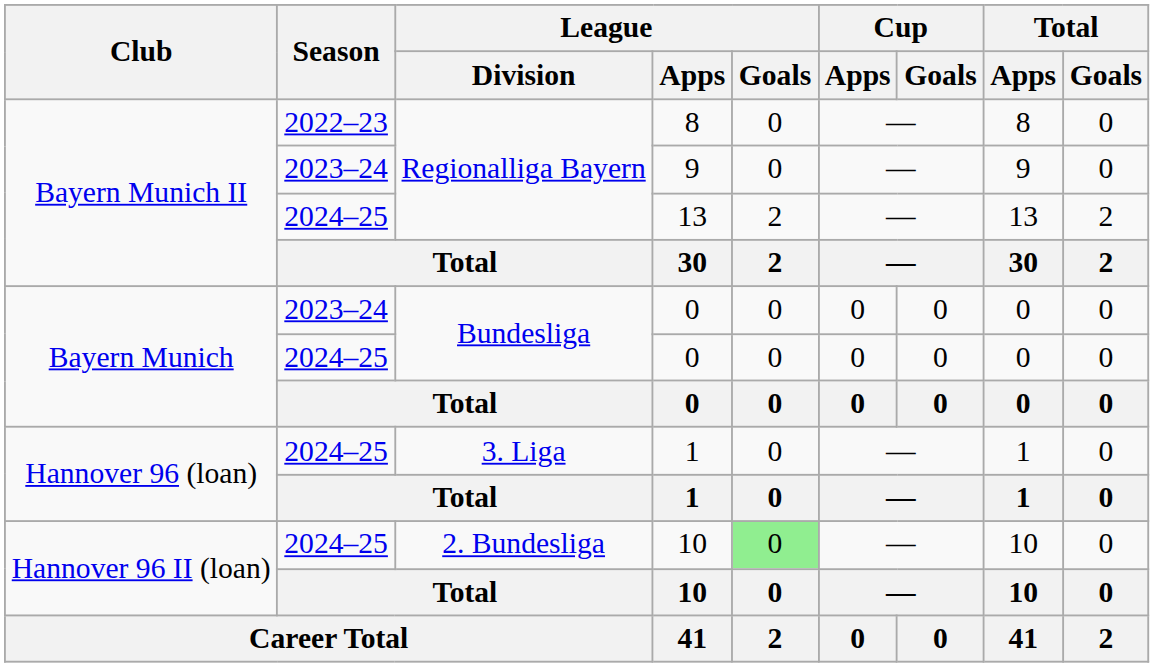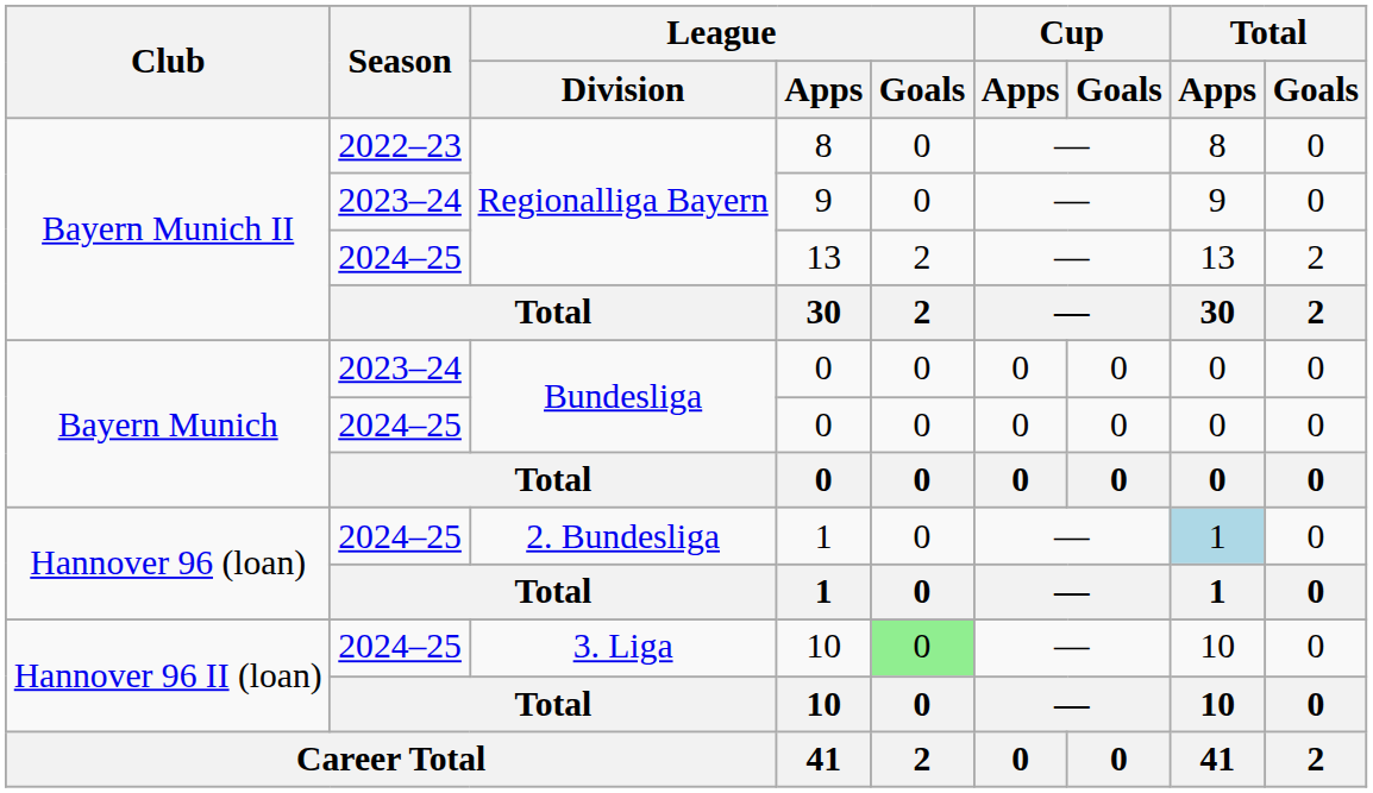2024–25 / 1 | League / Division: 3. Liga -> 2. Bundesliga
2024–25 / 1 | Total / Apps: no background -> lightblue background
2024–25 / 10 | League / Division: 2. Bundesliga -> 3. Liga
